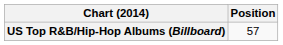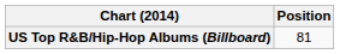US Top R&B/Hip-Hop Albums (Billboard) | Position: 57 -> 81
